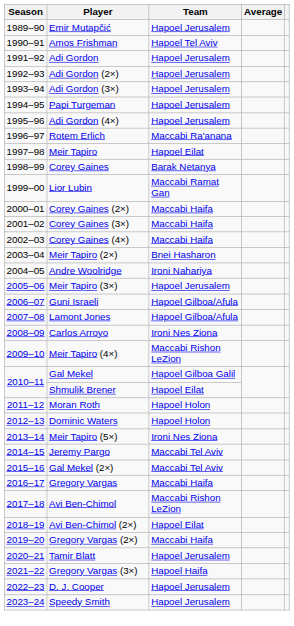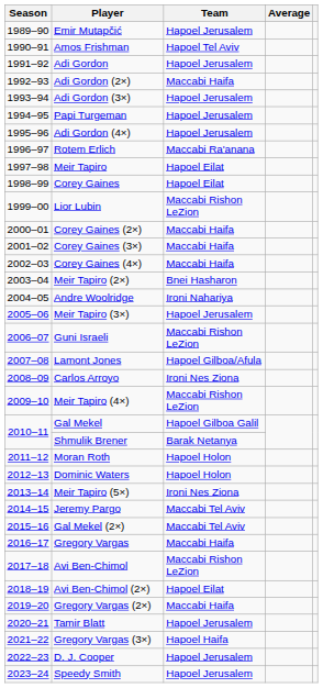Adi Gordon (2×) | Team: Hapoel Jerusalem -> Maccabi Haifa
Corey Gaines | Team: Barak Netanya -> Hapoel Eilat
Lior Lubin | Team: Maccabi Ramat Gan -> Maccabi Rishon LeZion
Guni Israeli | Team: Hapoel Gilboa/Afula -> Maccabi Rishon LeZion
Shmulik Brener | Team: Hapoel Eilat -> Barak Netanya
